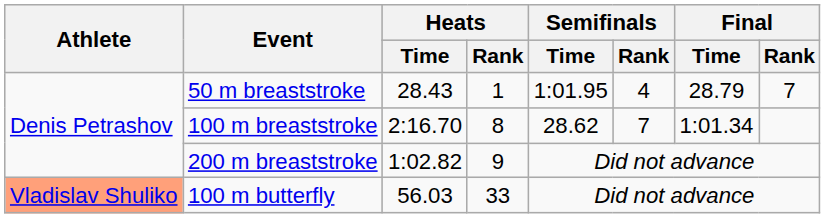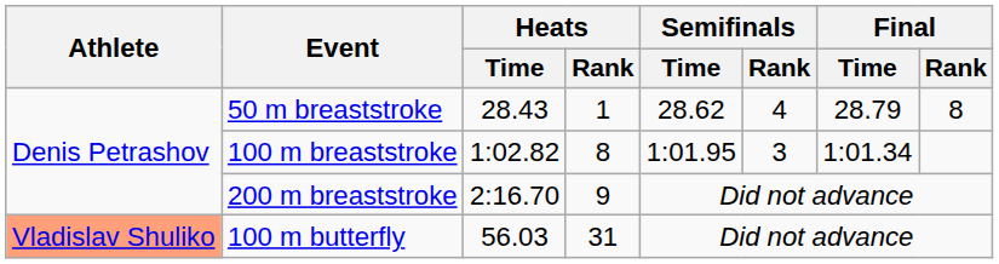50 m breaststroke | Semifinals / Time: 1:01.95 -> 28.62
50 m breaststroke | Final / Rank: 7 -> 8
100 m breaststroke | Heats / Time: 2:16.70 -> 1:02.82
100 m breaststroke | Semifinals / Time: 28.62 -> 1:01.95
100 m breaststroke | Semifinals / Rank: 7 -> 3
200 m breaststroke | Heats / Time: 1:02.82 -> 2:16.70
100 m butterfly | Heats / Rank: 33 -> 31
